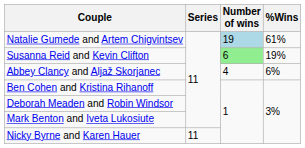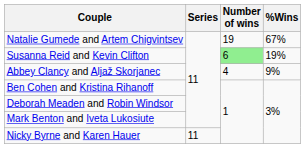Natalie Gumede and Artem Chigvintsev | Number of wins: lightblue background -> no background
Natalie Gumede and Artem Chigvintsev | %Wins: 61% -> 67%
Abbey Clancy and Aljaž Skorjanec | %Wins: 6% -> 9%
